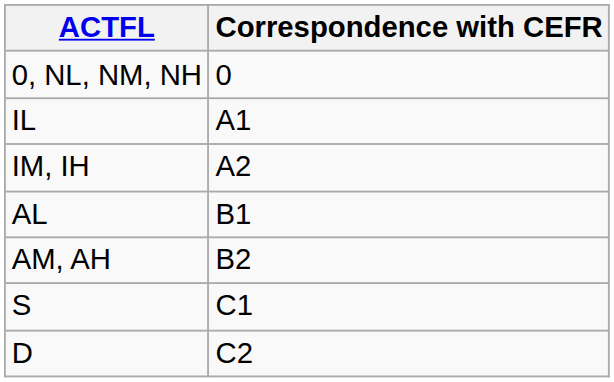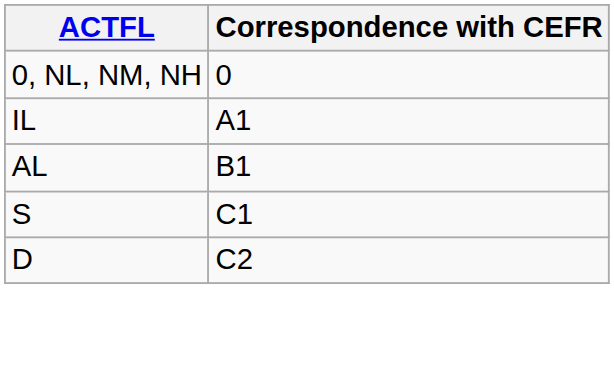- row: IM, IH | A2
- row: AM, AH | B2
